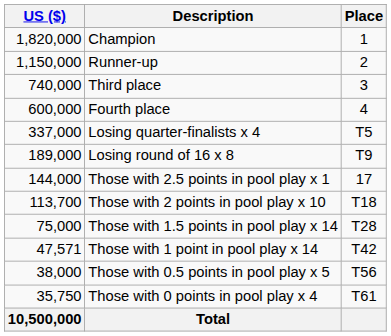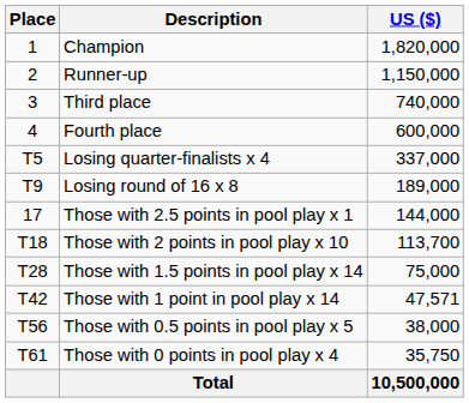columns swapped: Place <-> US ($)
